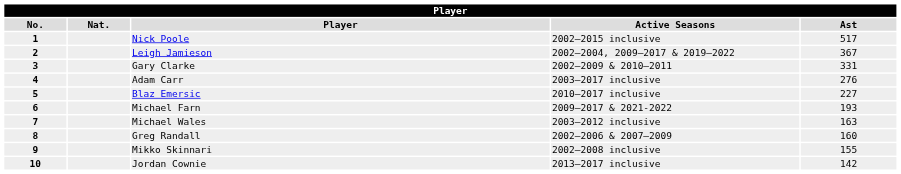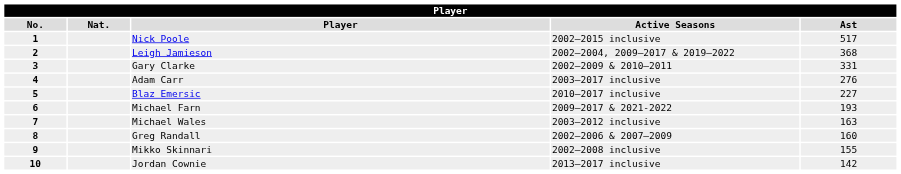Leigh Jamieson | Ast: 367 -> 368
